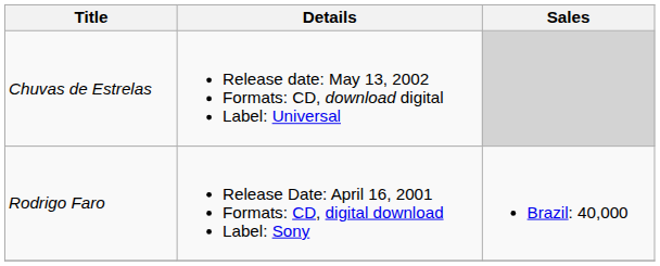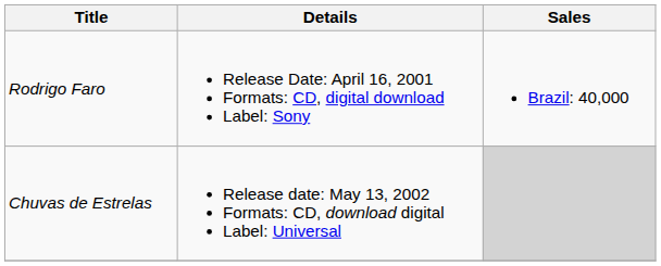rows swapped: Rodrigo Faro <-> Chuvas de Estrelas
